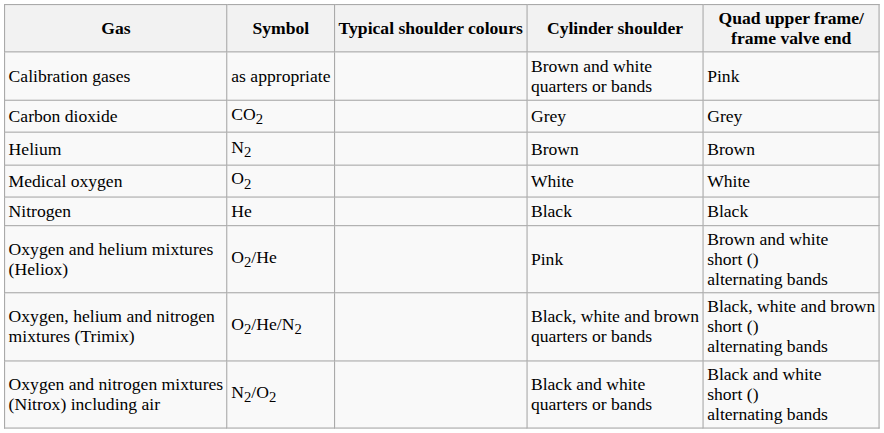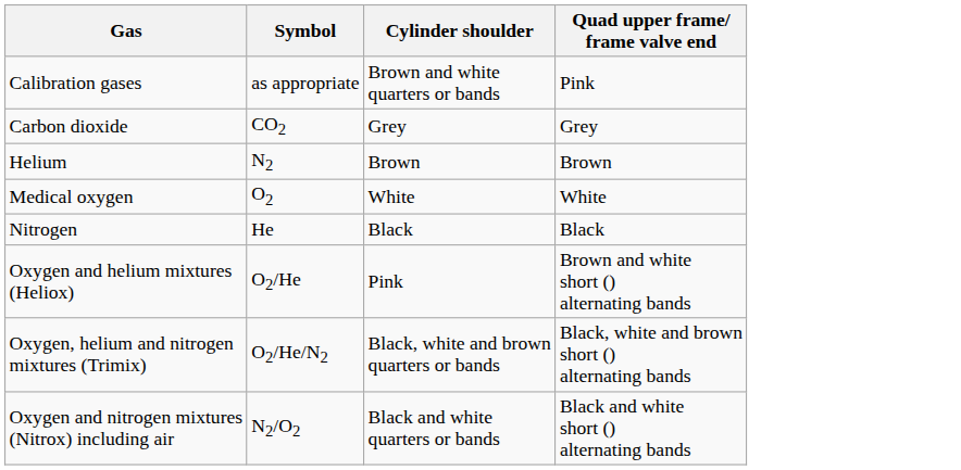- column: Typical shoulder colours
